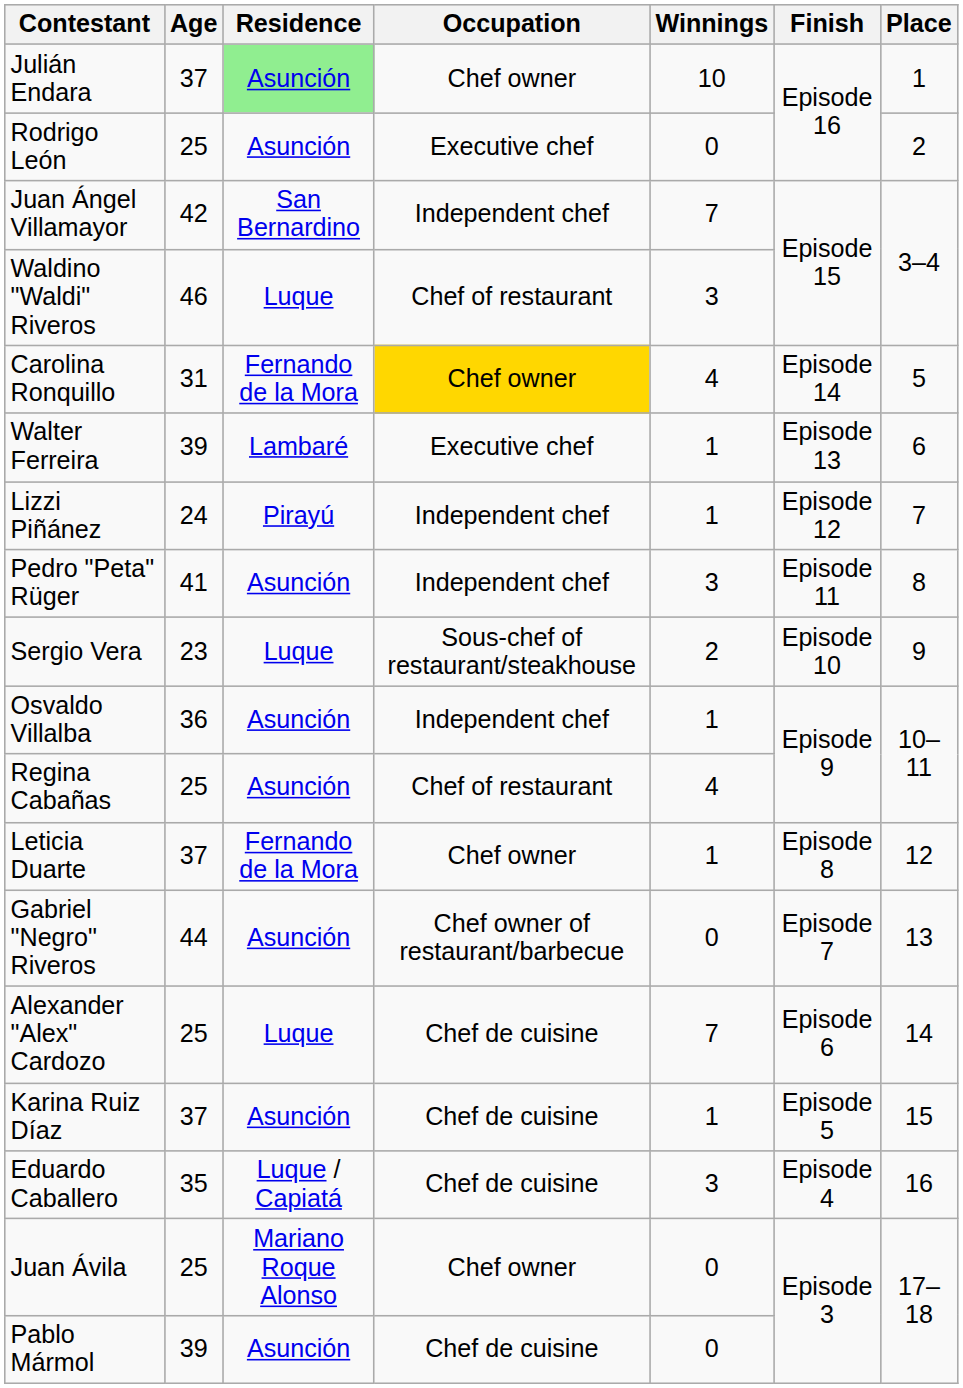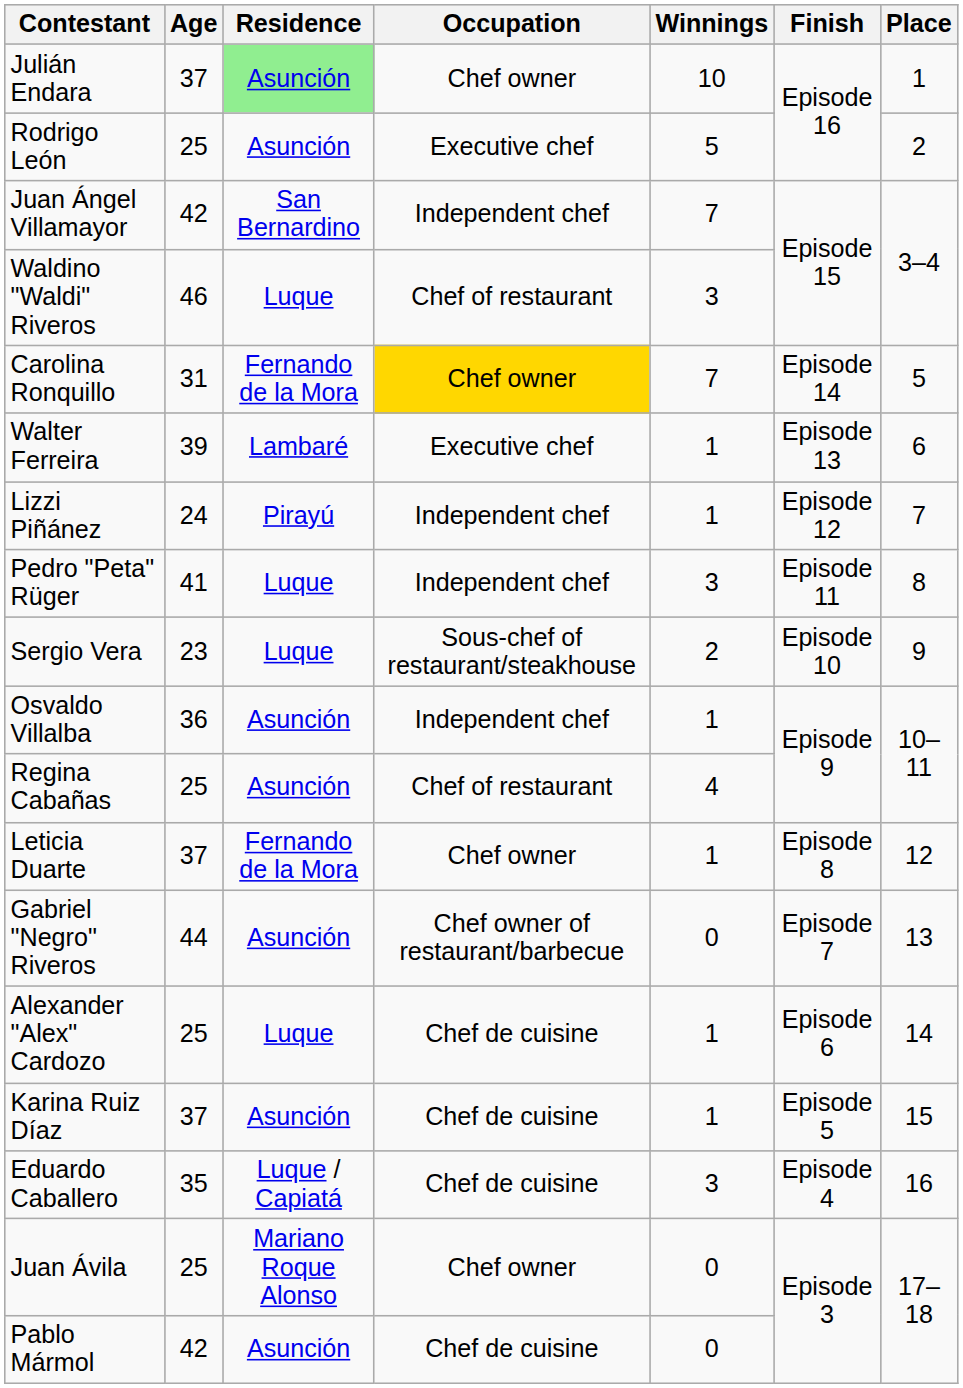Rodrigo León | Winnings: 0 -> 5
Carolina Ronquillo | Winnings: 4 -> 7
Pedro "Peta" Rüger | Residence: Asunción -> Luque
Alexander "Alex" Cardozo | Winnings: 7 -> 1
Pablo Mármol | Age: 39 -> 42
